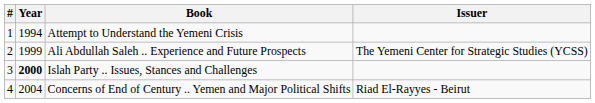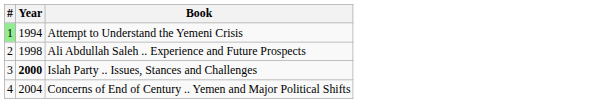- column: Issuer | The Yemeni Center for Strategic Studies (YCSS) | Riad El-Rayyes - Beirut
Attempt to Understand the Yemeni Crisis | #: no background -> lightgreen background
Ali Abdullah Saleh .. Experience and Future Prospects | Year: 1999 -> 1998
